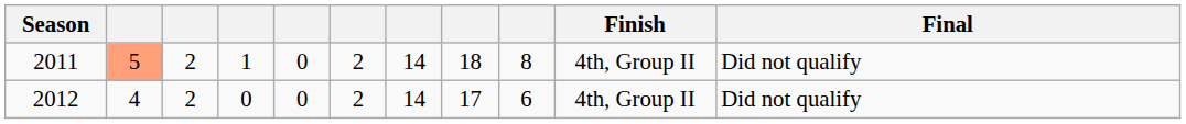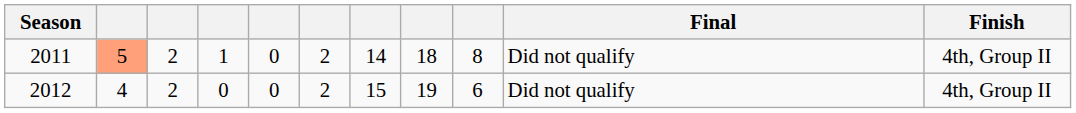columns swapped: Finish <-> Final
2012 | column 7: 14 -> 15
2012 | column 8: 17 -> 19
